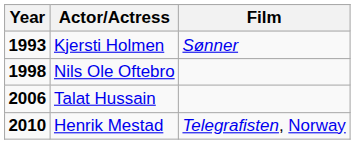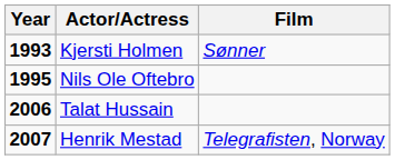Nils Ole Oftebro | Year: 1998 -> 1995
Henrik Mestad | Year: 2010 -> 2007
